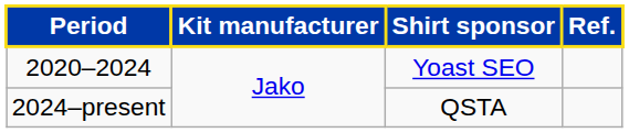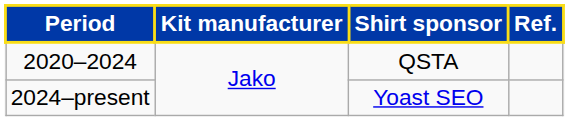2020–2024 | Shirt sponsor: Yoast SEO -> QSTA
2024–present | Shirt sponsor: QSTA -> Yoast SEO
